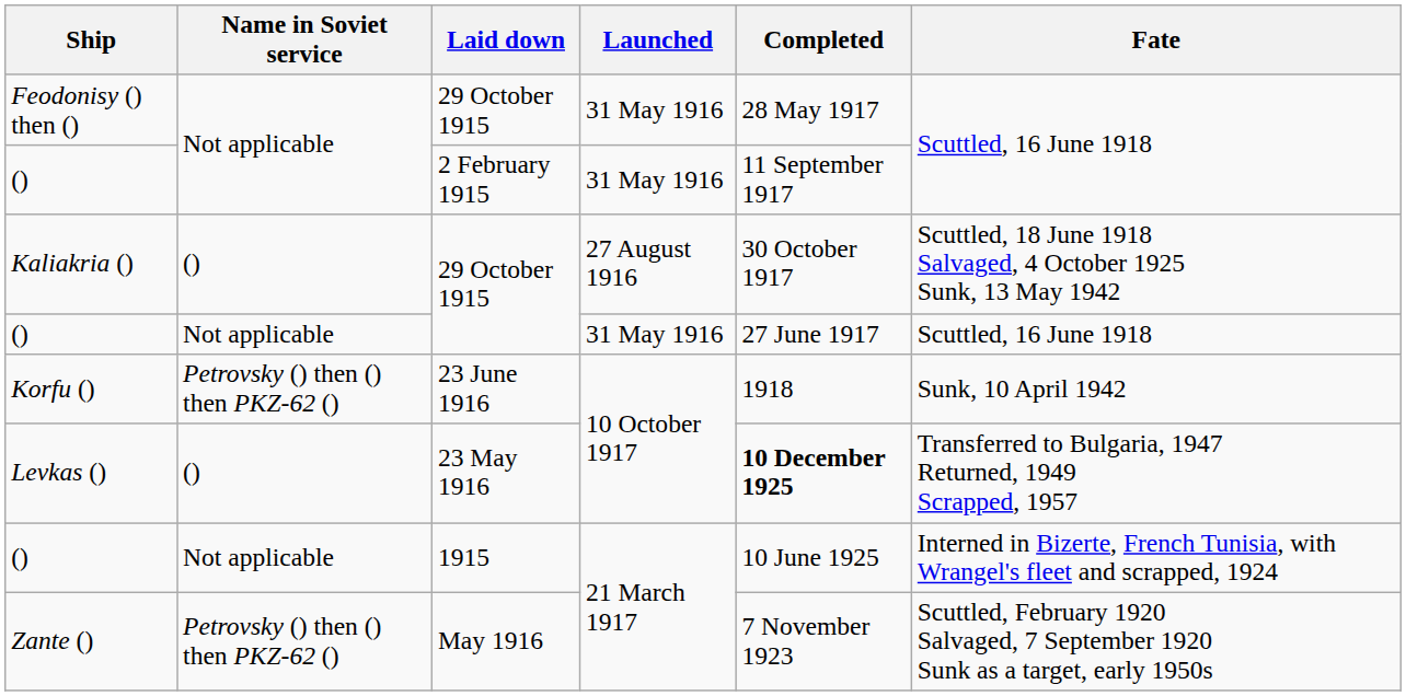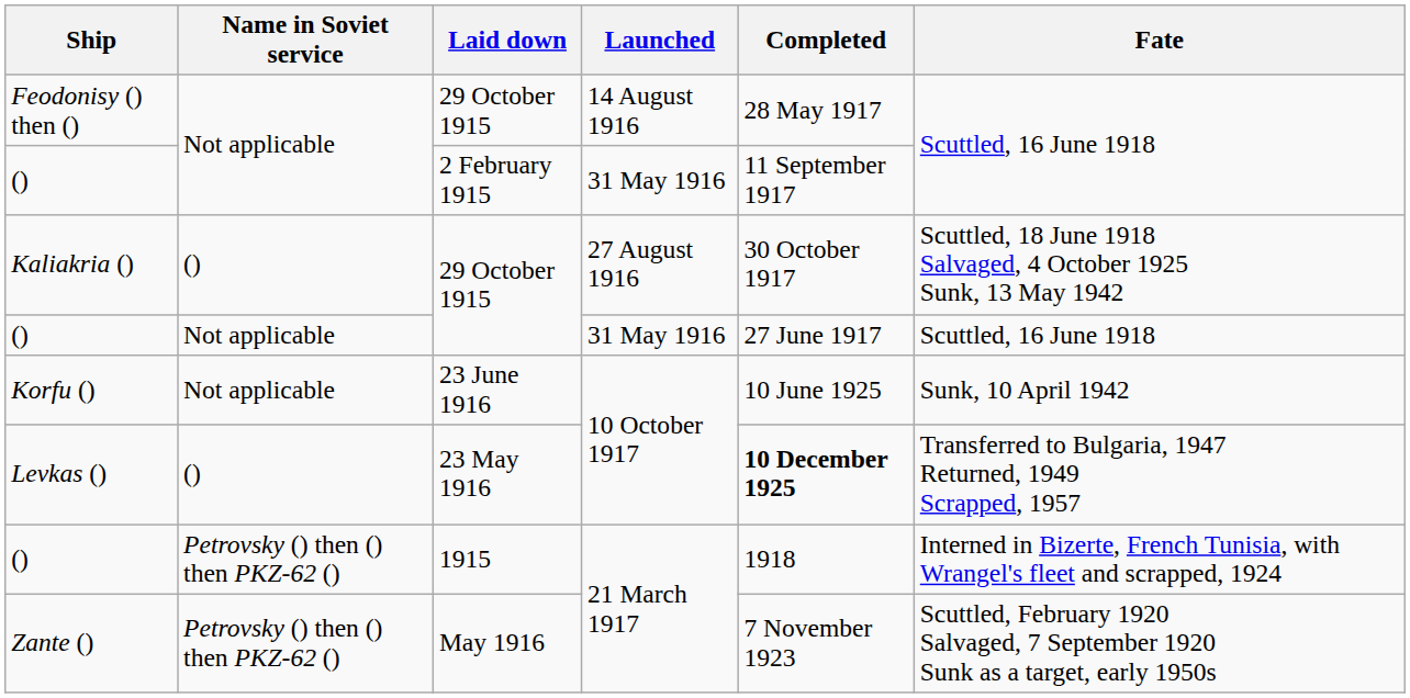Feodonisy () then () | Launched: 31 May 1916 -> 14 August 1916
Korfu () | Name in Soviet service: Petrovsky () then () then PKZ-62 () -> Not applicable
Korfu () | Completed: 1918 -> 10 June 1925
() / 1915 | Name in Soviet service: Not applicable -> Petrovsky () then () then PKZ-62 ()
() / 1915 | Completed: 10 June 1925 -> 1918
